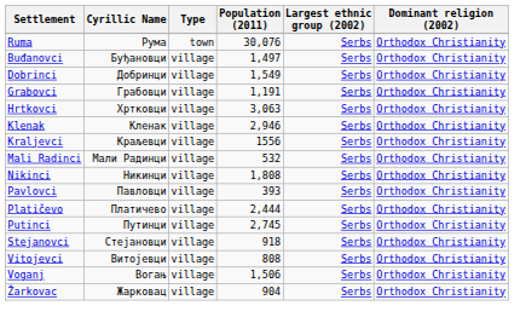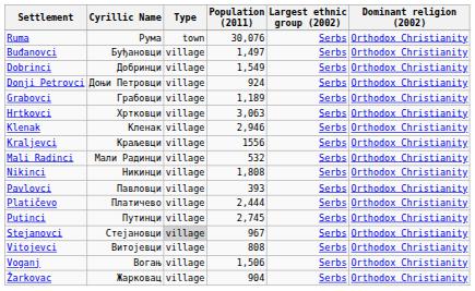+ row: Donji Petrovci | Доњи Петровци | village | 924 | Serbs | Orthodox Christianity
Grabovci | Population (2011): 1,191 -> 1,189
Stejanovci | Type: no background -> lightgrey background
Stejanovci | Population (2011): 918 -> 967
